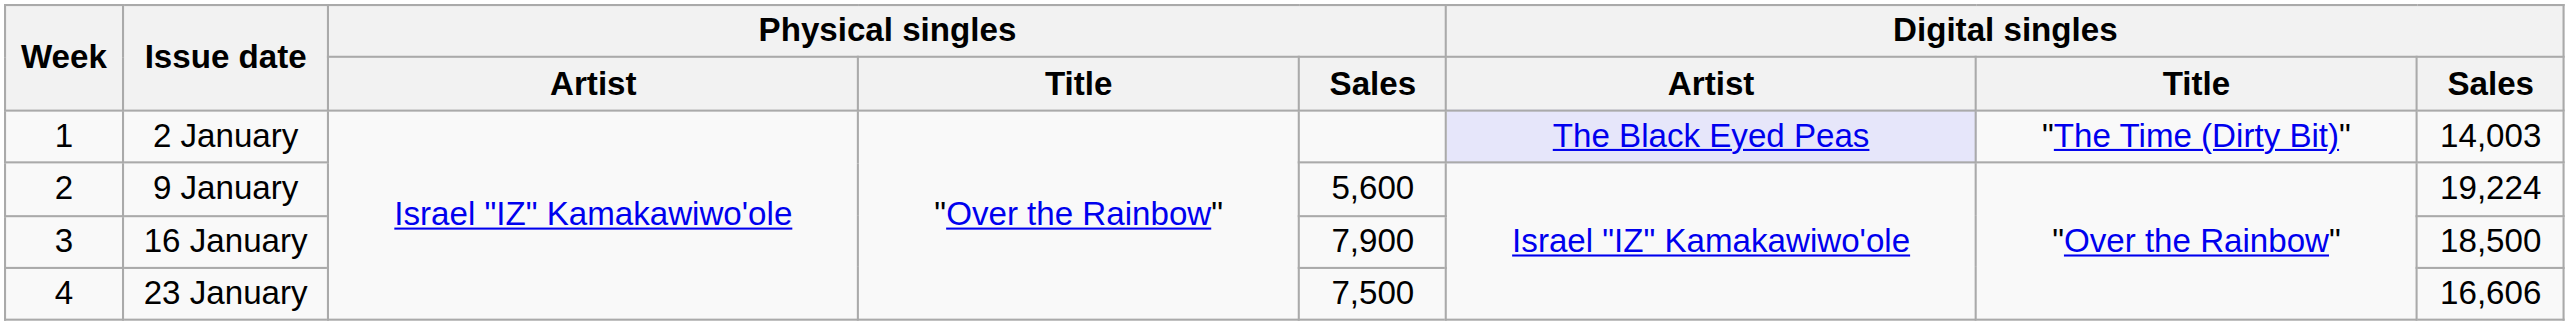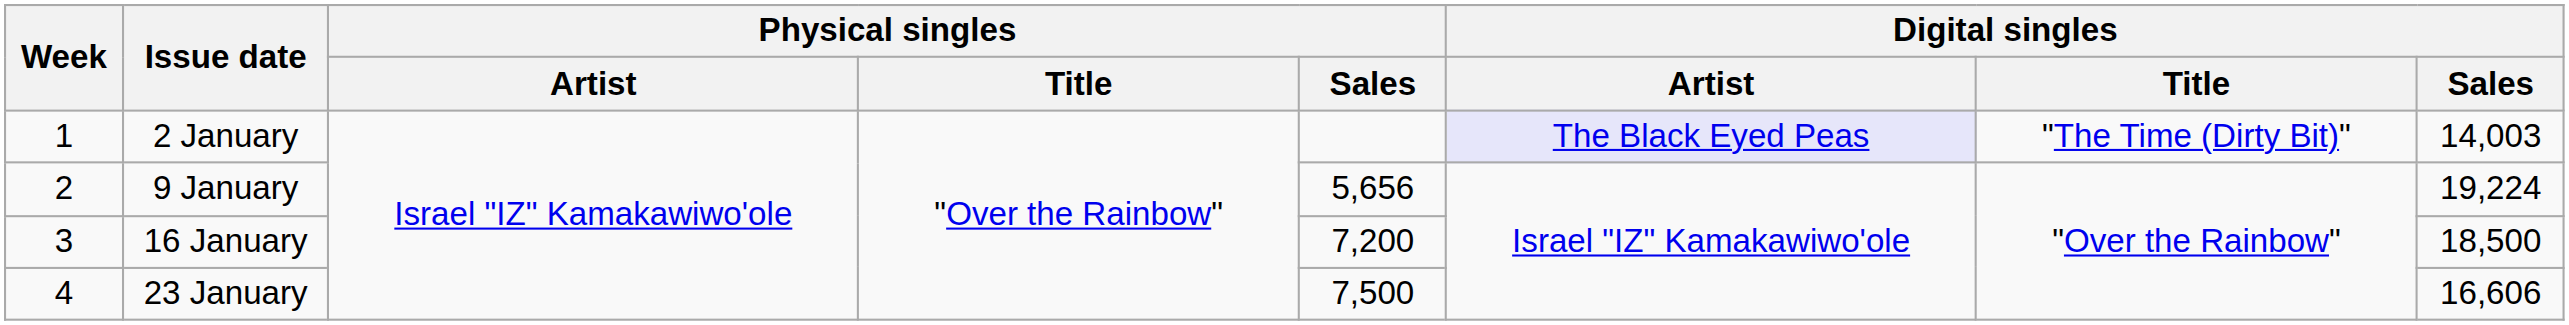9 January | Physical singles / Sales: 5,600 -> 5,656
16 January | Physical singles / Sales: 7,900 -> 7,200
